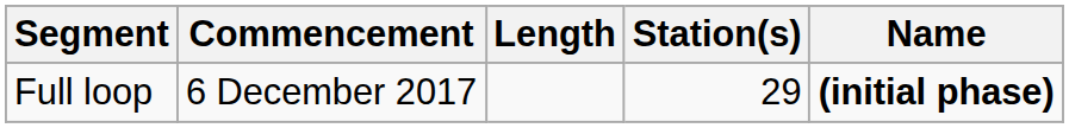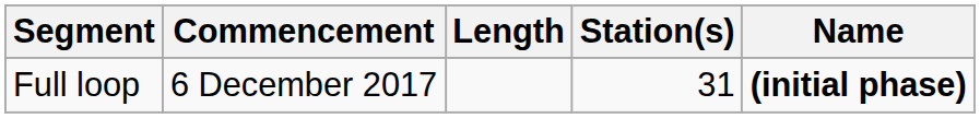Full loop | Station(s): 29 -> 31
